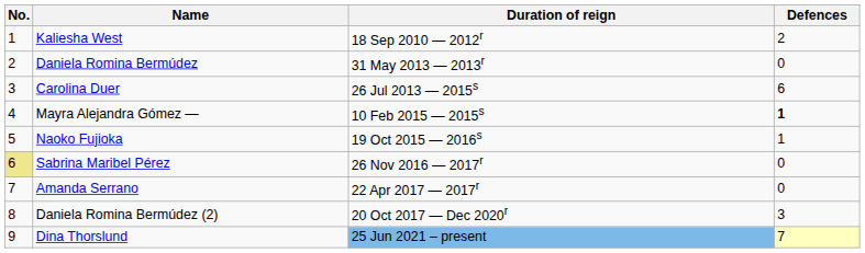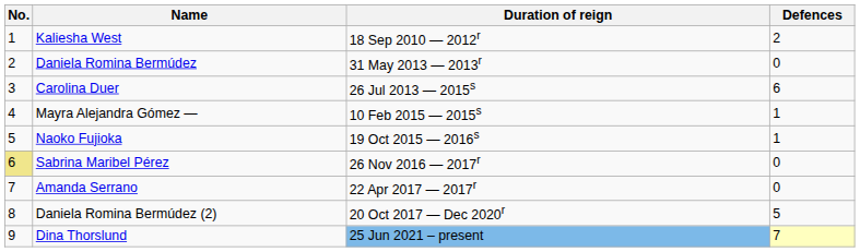Mayra Alejandra Gómez — | Defences: bold -> normal
Daniela Romina Bermúdez (2) | Defences: 3 -> 5
